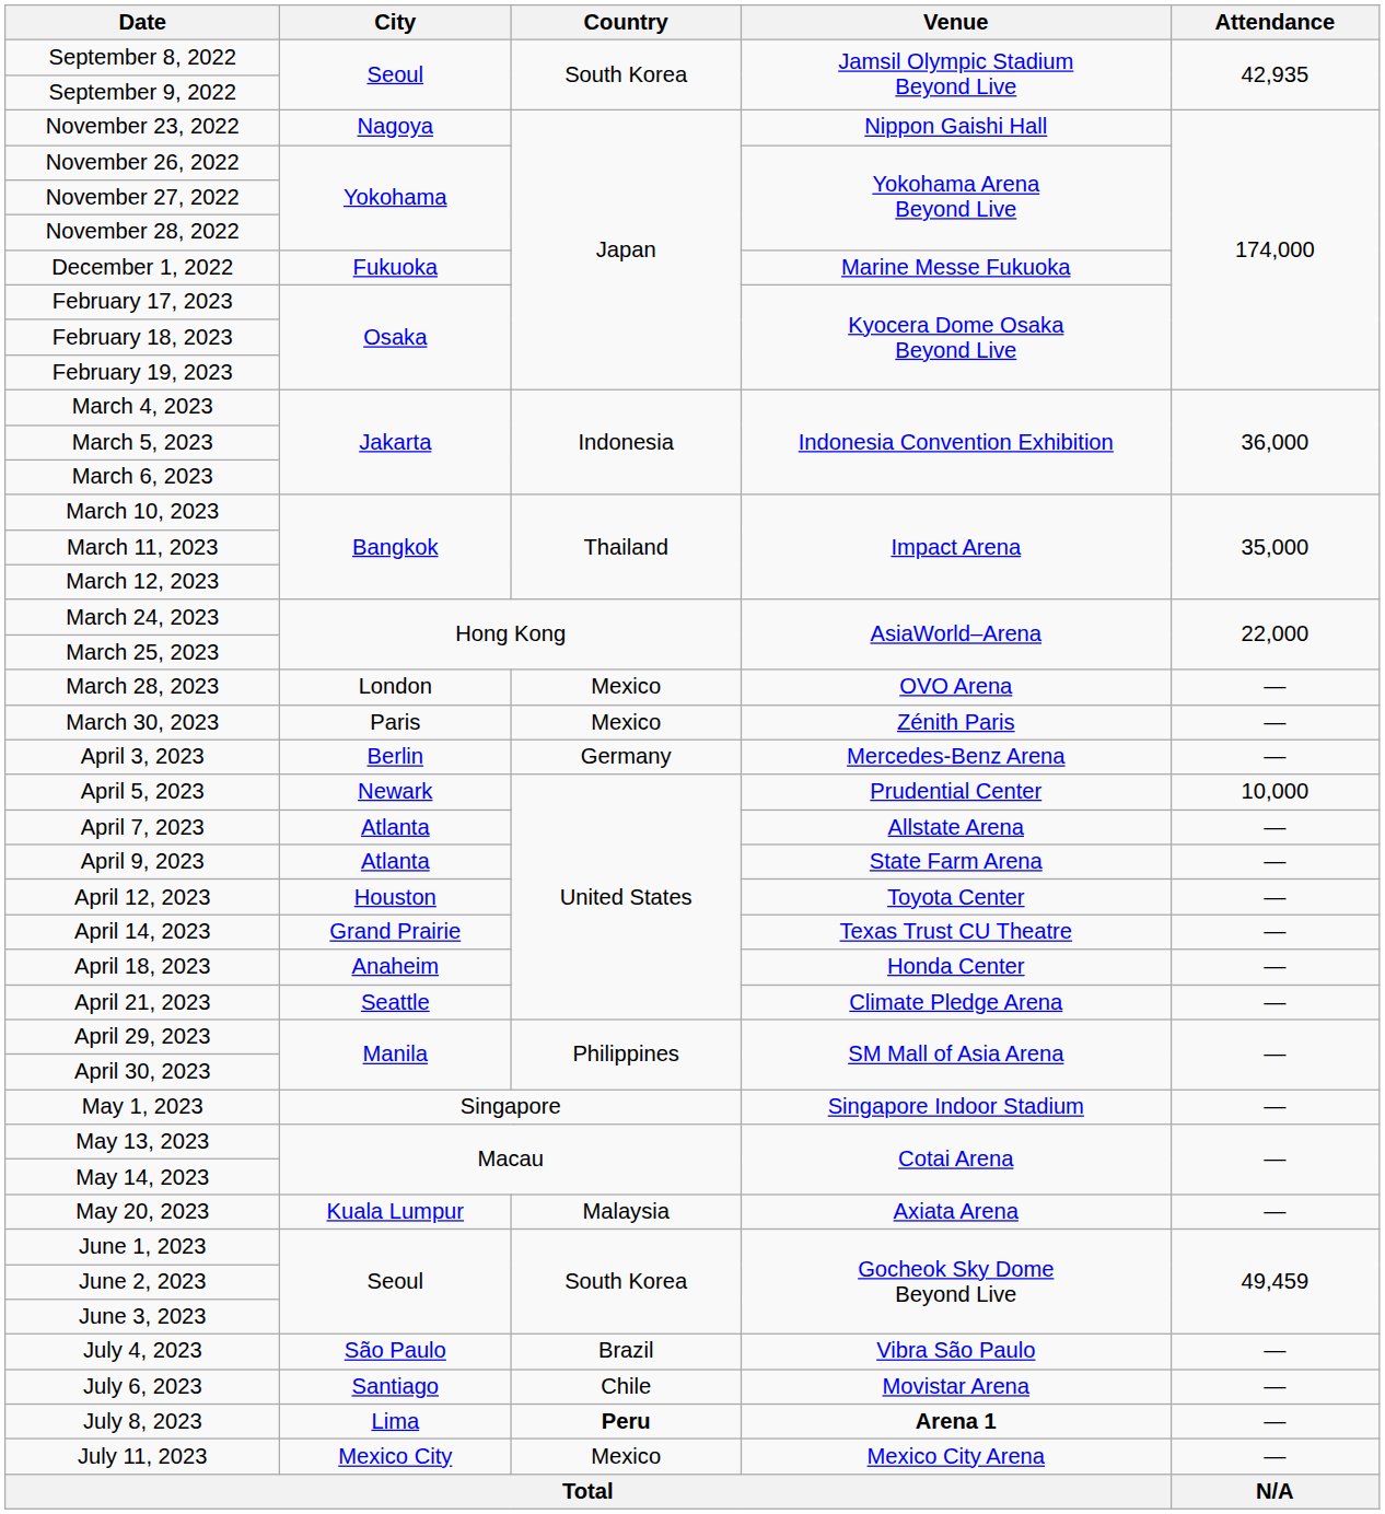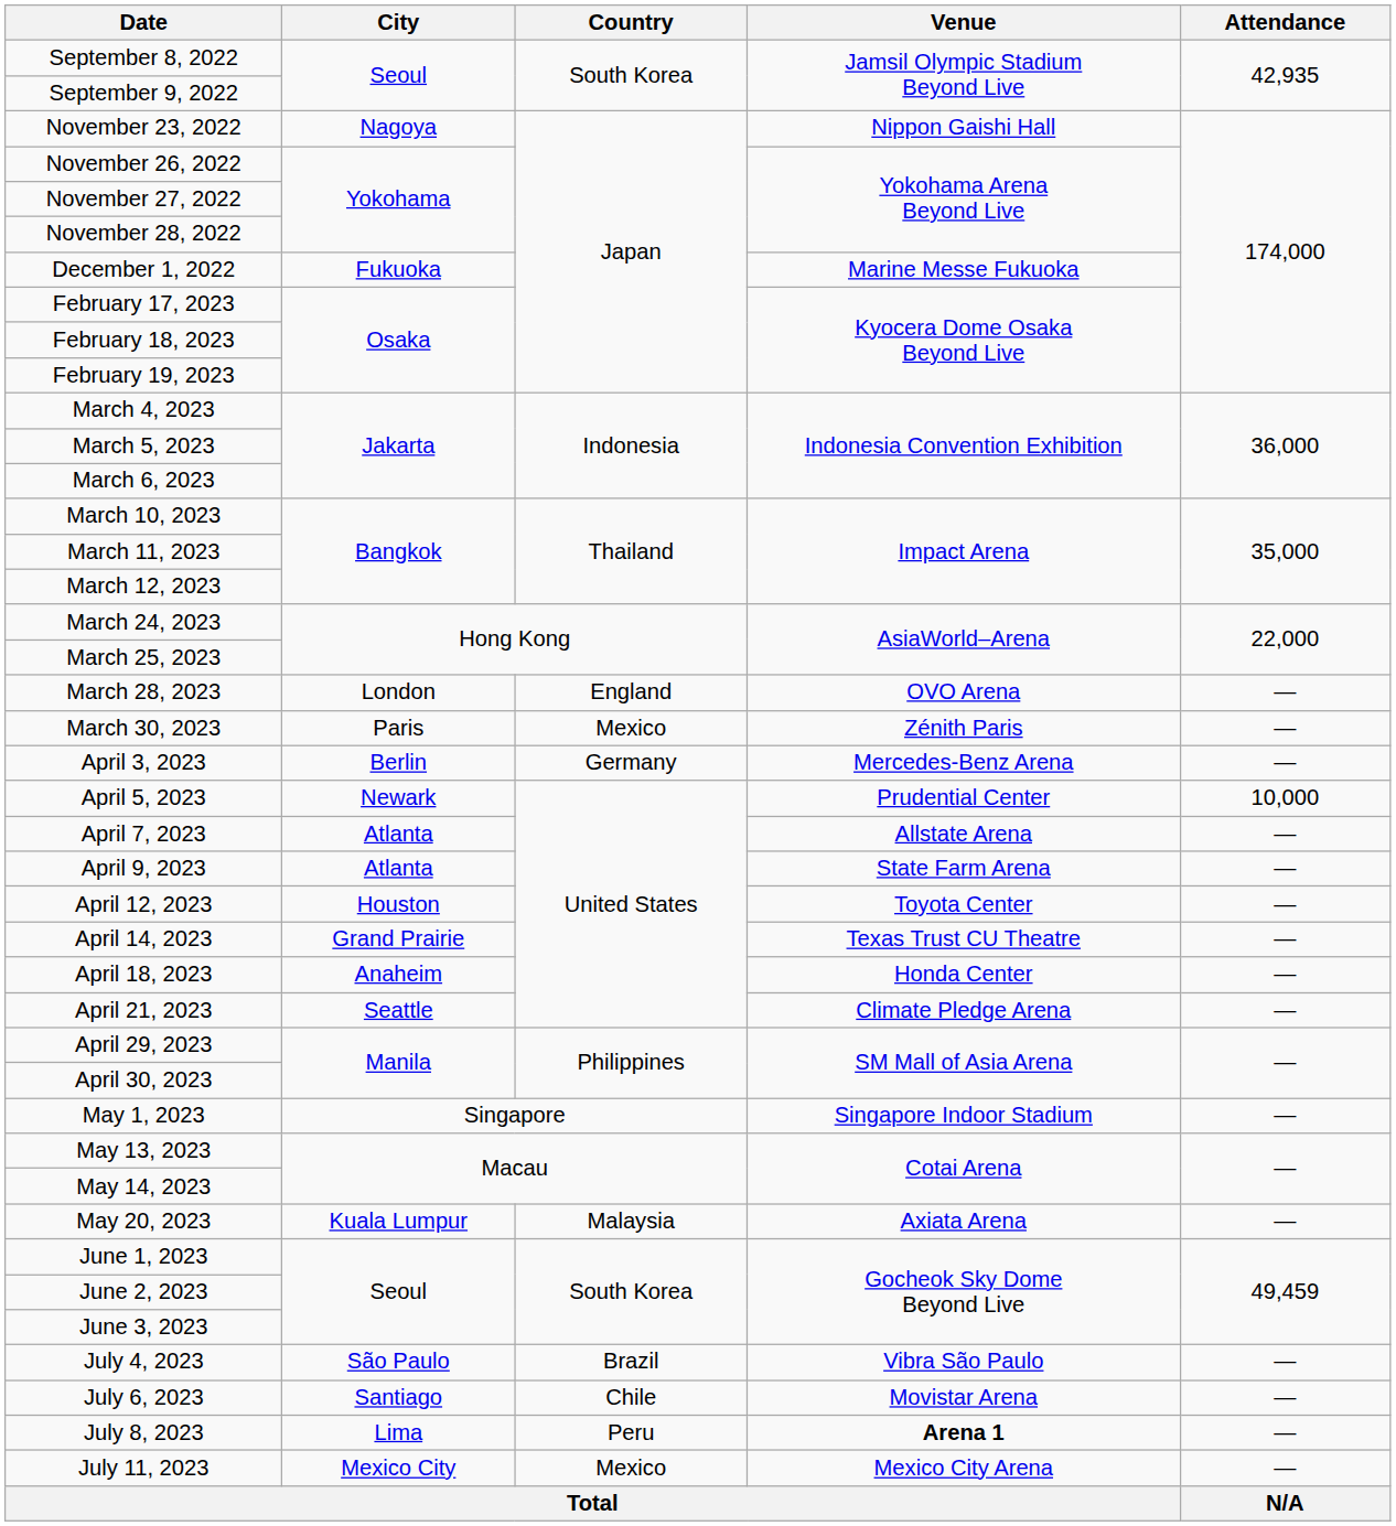March 28, 2023 | Country: Mexico -> England
July 8, 2023 | Country: bold -> normal
